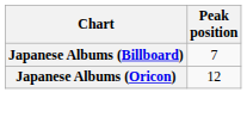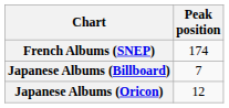+ row: French Albums (SNEP) | 174
